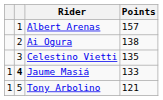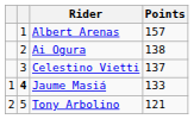Celestino Vietti | Points: 135 -> 137
Tony Arbolino | column 1: 1 -> 2
